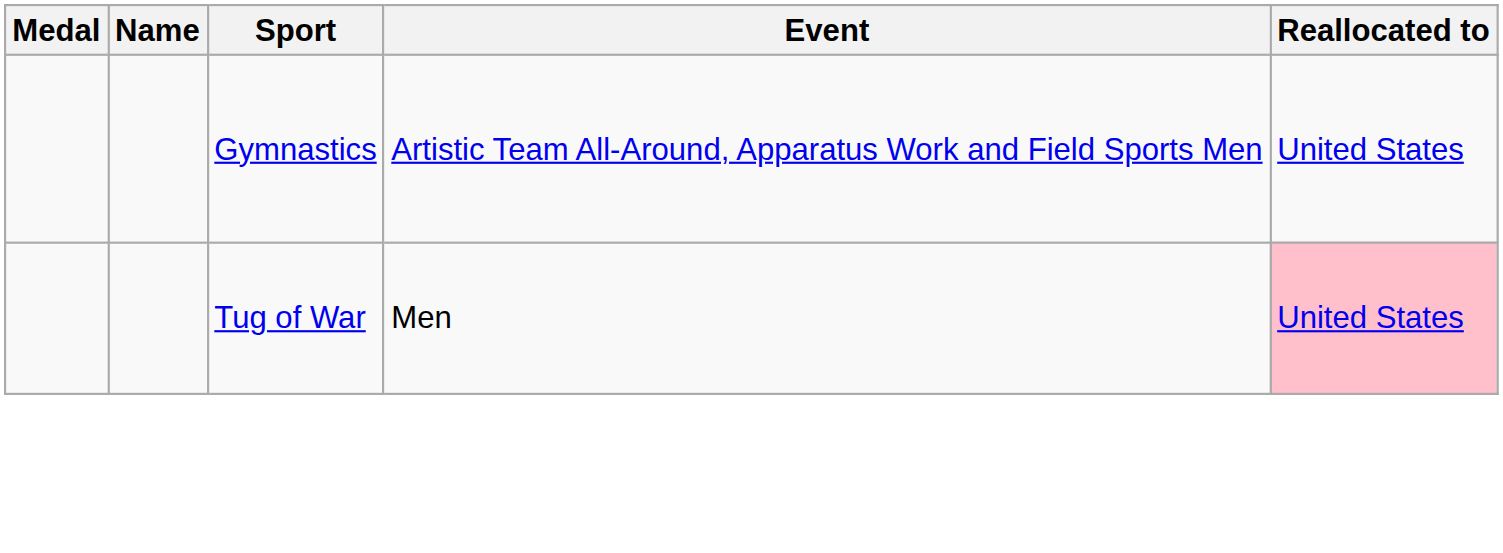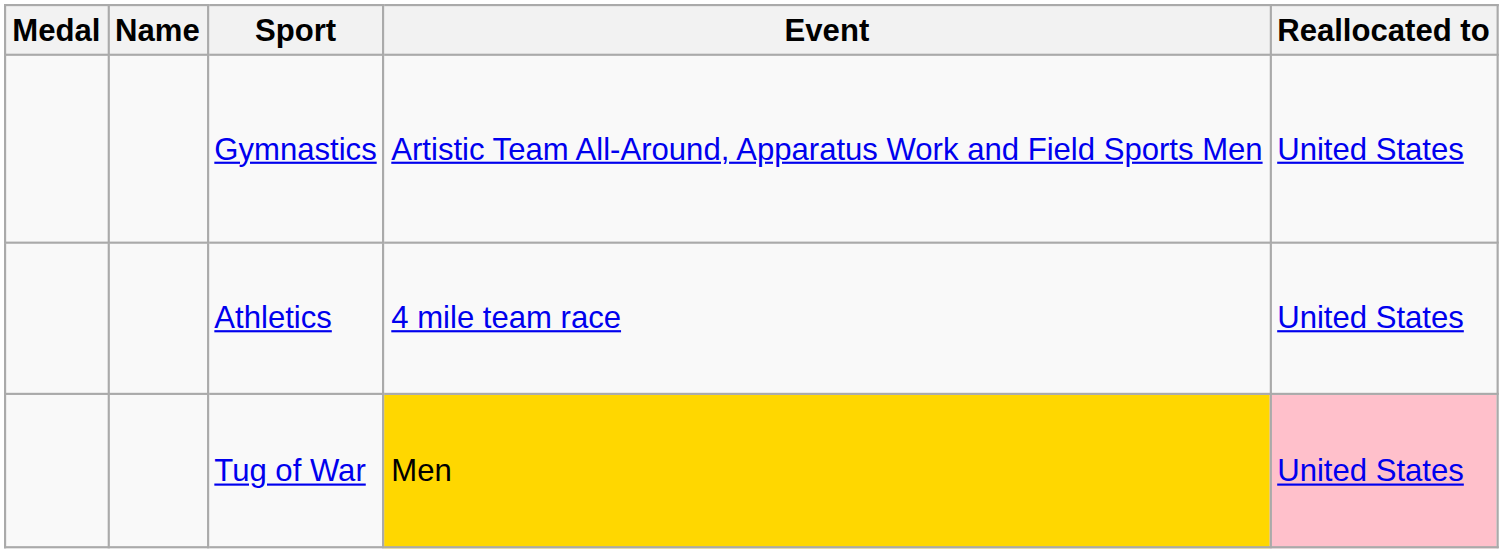+ row: Athletics | 4 mile team race | United States
Tug of War | Event: no background -> gold background
